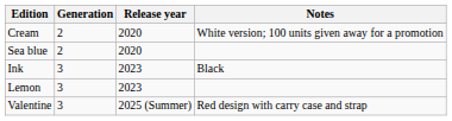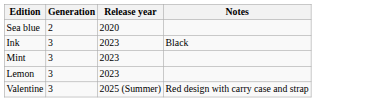- row: Cream | 2 | 2020 | White version; 100 units given away for a promotion
+ row: Mint | 3 | 2023
